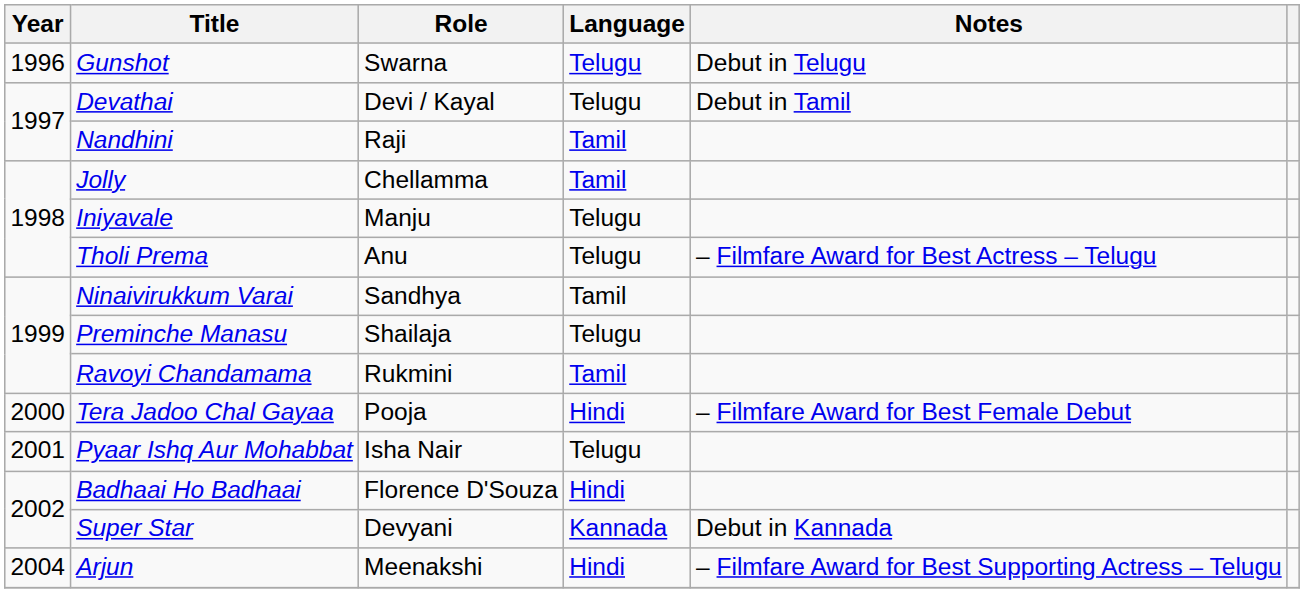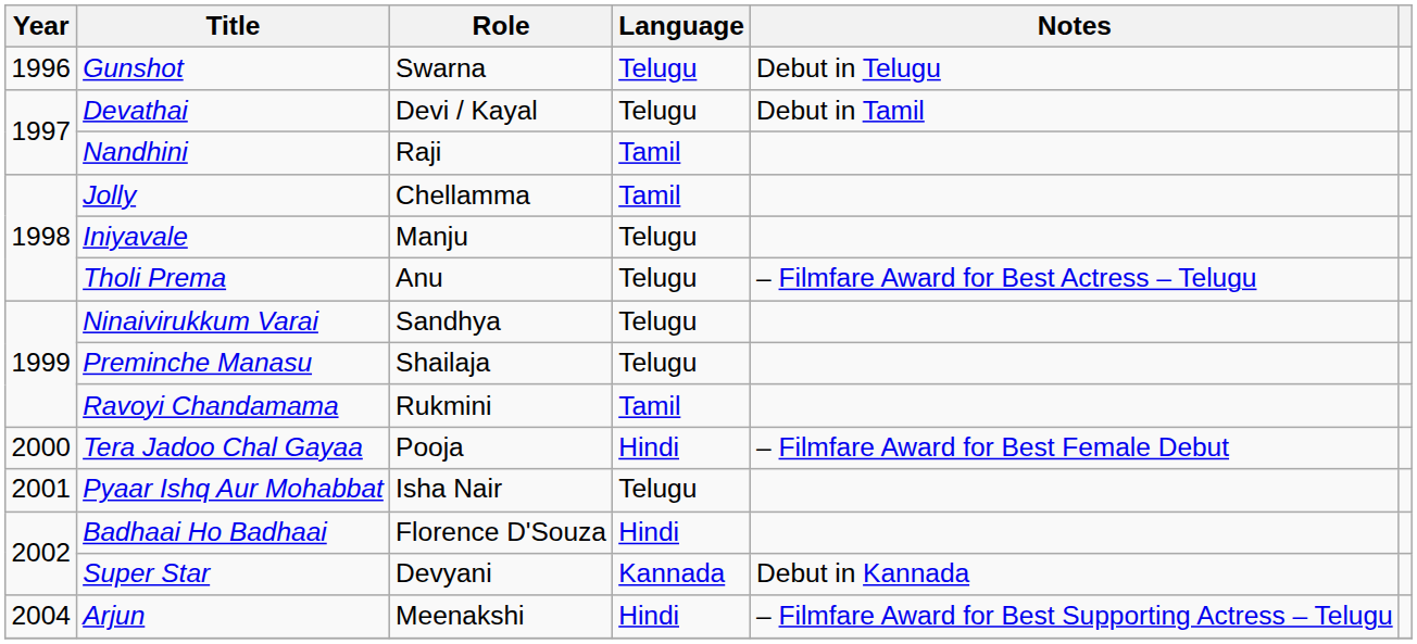Ninaivirukkum Varai | Language: Tamil -> Telugu
